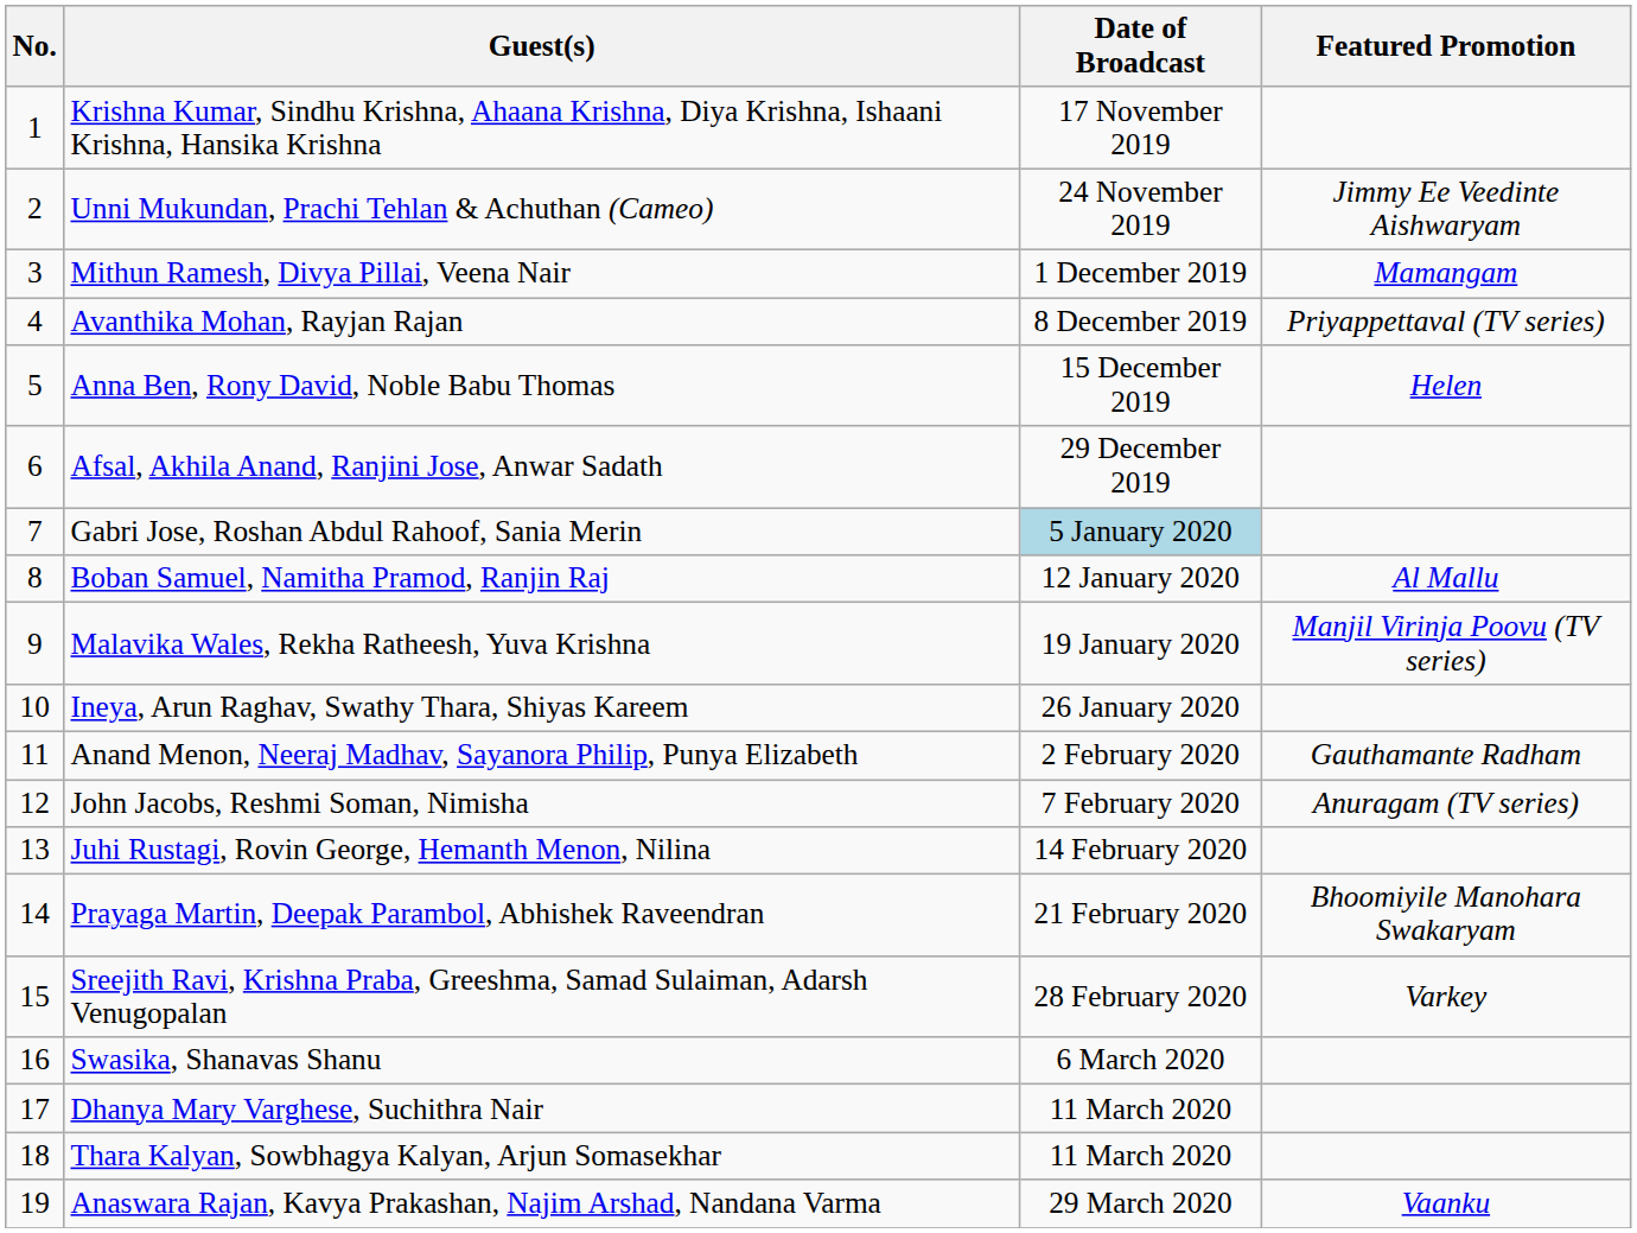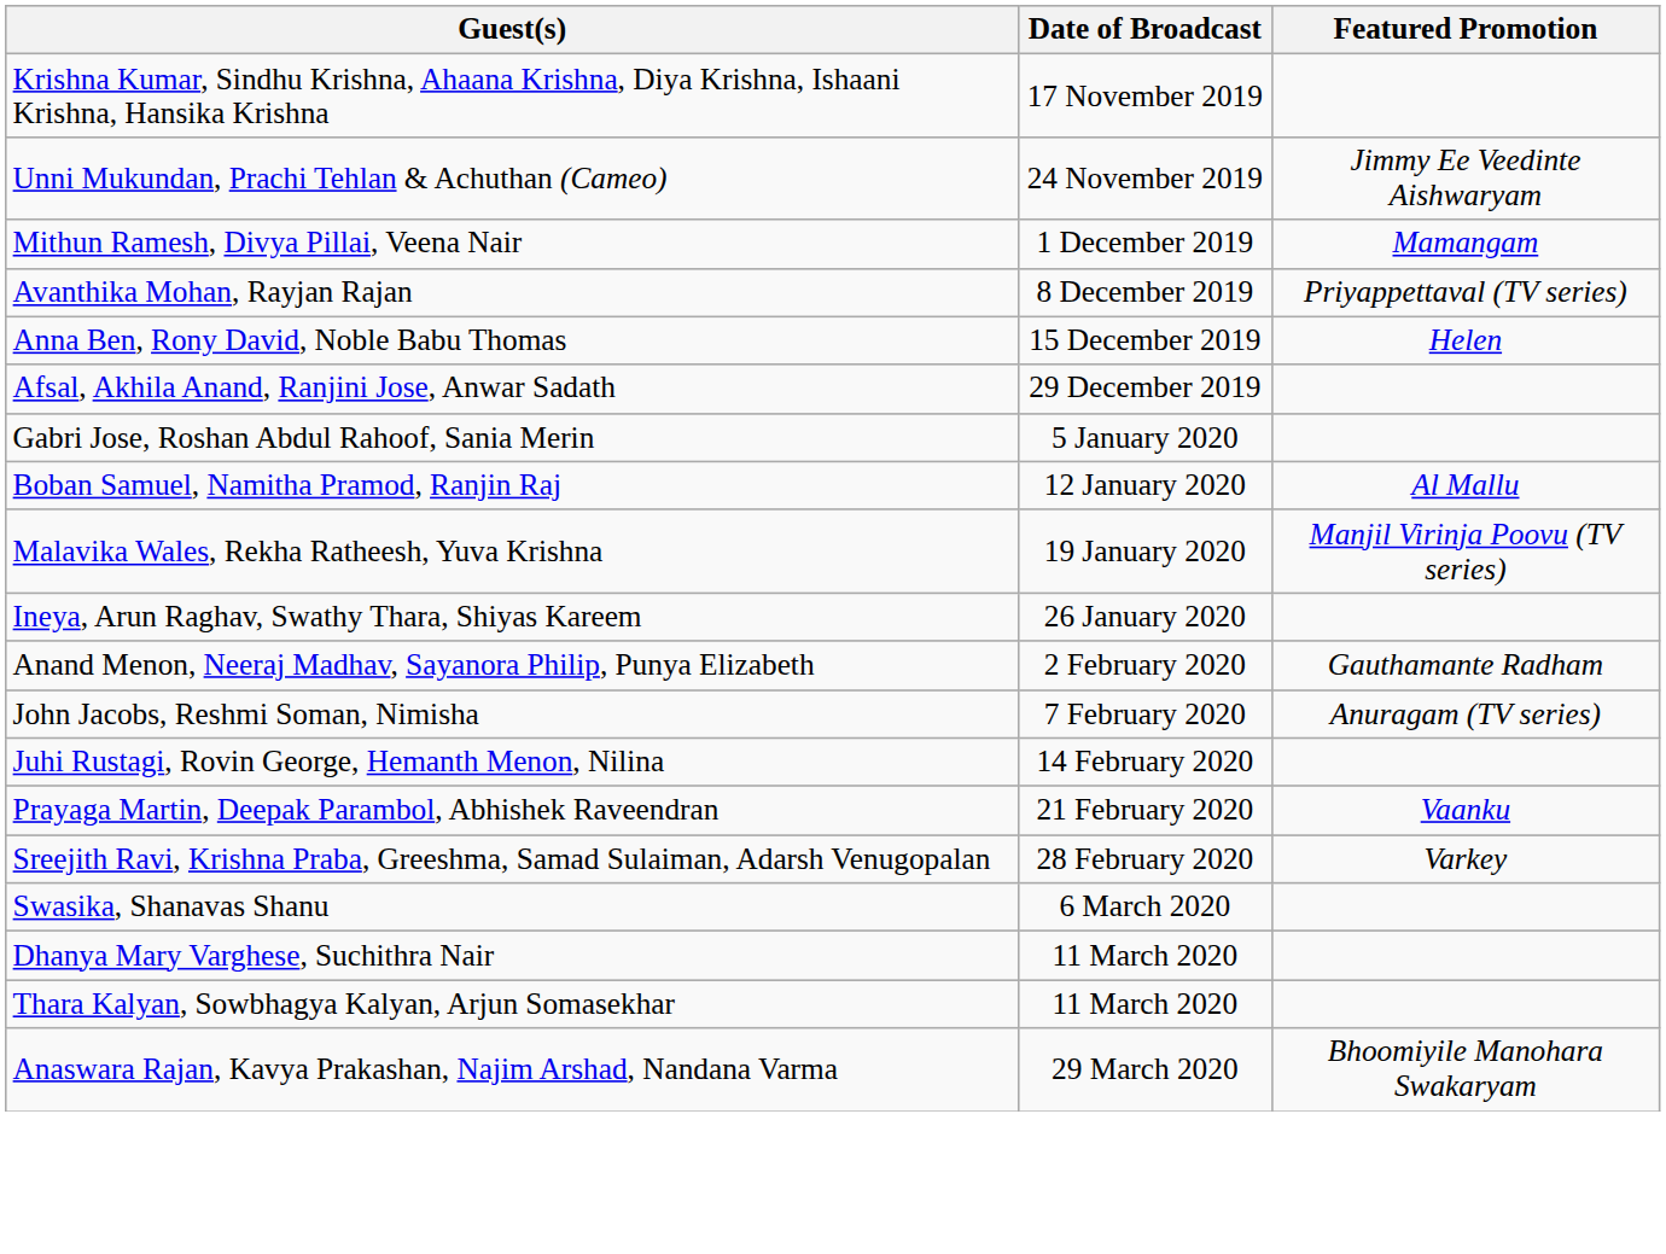- column: No. | 1 | 2 | 3 | 4 | 5 | 6 | 7 | 8 | 9 | 10 | 11 | 12 | 13 | 14 | 15 | 16 | 17 | 18 | 19
Gabri Jose, Roshan Abdul Rahoof, Sania Merin | Date of Broadcast: lightblue background -> no background
Prayaga Martin, Deepak Parambol, Abhishek Raveendran | Featured Promotion: Bhoomiyile Manohara Swakaryam -> Vaanku
Anaswara Rajan, Kavya Prakashan, Najim Arshad, Nandana Varma | Featured Promotion: Vaanku -> Bhoomiyile Manohara Swakaryam
